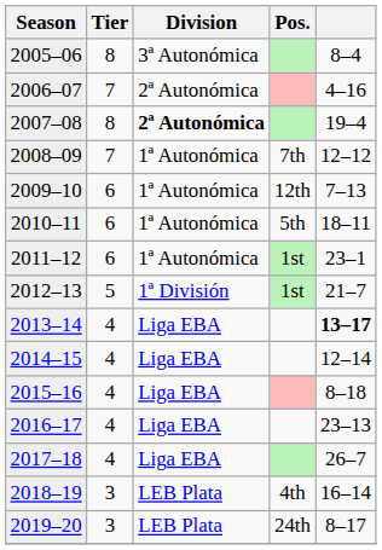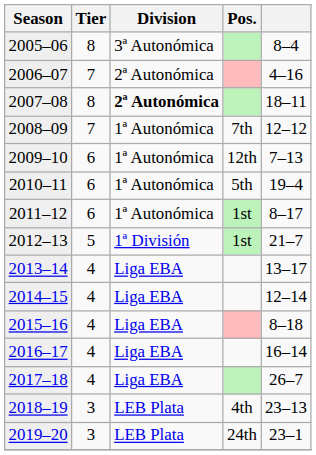2007–08 | column 5: 19–4 -> 18–11
2010–11 | column 5: 18–11 -> 19–4
2011–12 | column 5: 23–1 -> 8–17
2013–14 | column 5: bold -> normal
2016–17 | column 5: 23–13 -> 16–14
2018–19 | column 5: 16–14 -> 23–13
2019–20 | column 5: 8–17 -> 23–1
